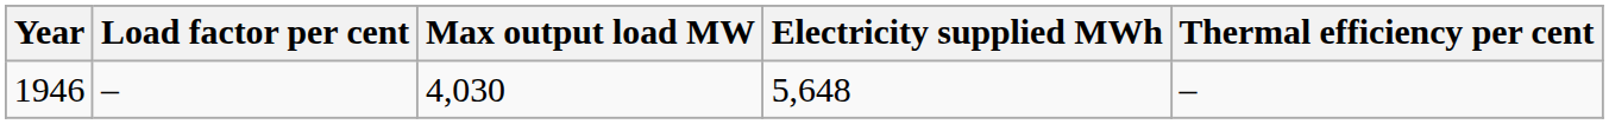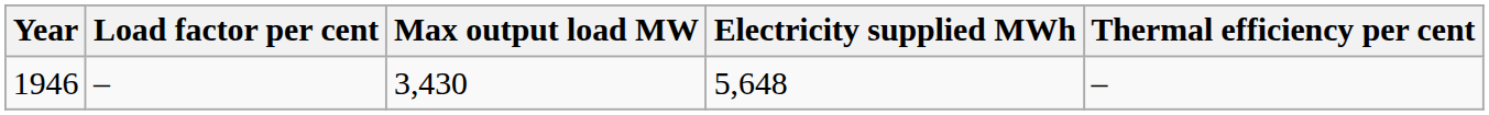1946 | Max output load MW: 4,030 -> 3,430
